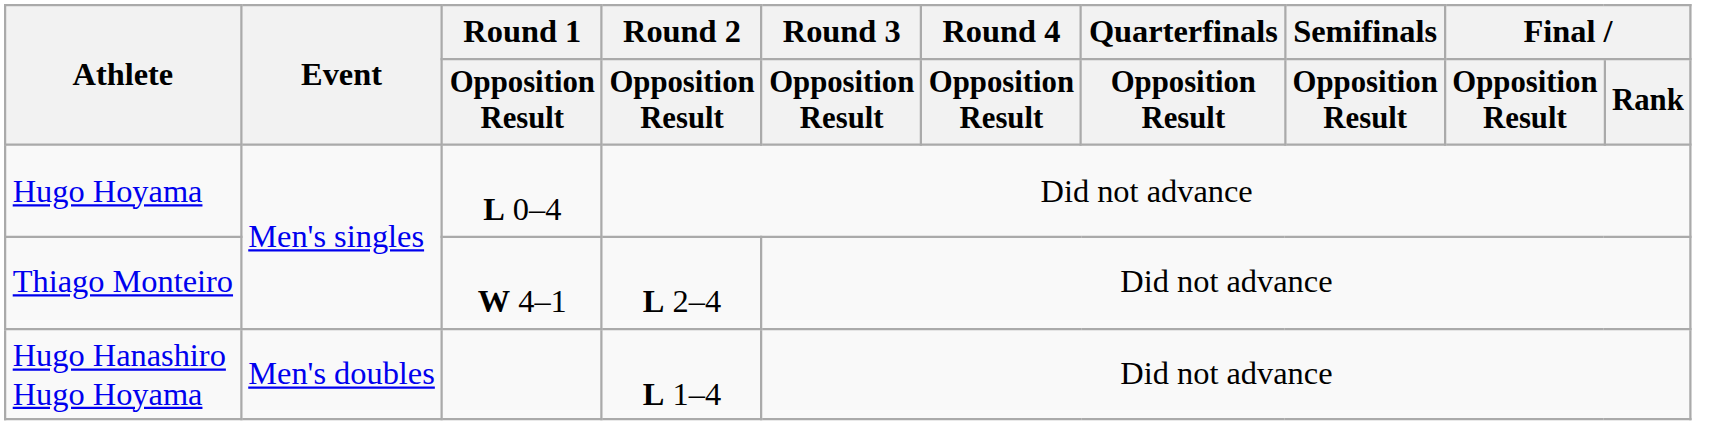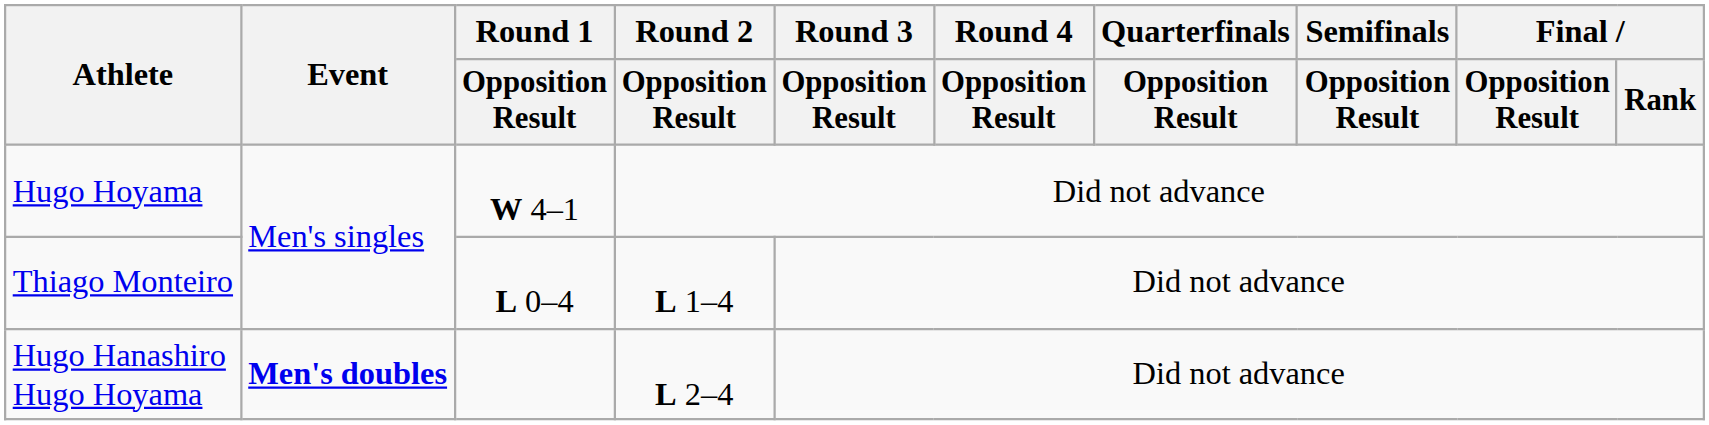Hugo Hoyama | Round 1 / Opposition Result: L 0–4 -> W 4–1
Thiago Monteiro | Round 1 / Opposition Result: W 4–1 -> L 0–4
Thiago Monteiro | Round 2 / Opposition Result: L 2–4 -> L 1–4
Hugo Hanashiro Hugo Hoyama | Event: normal -> bold
Hugo Hanashiro Hugo Hoyama | Round 2 / Opposition Result: L 1–4 -> L 2–4
